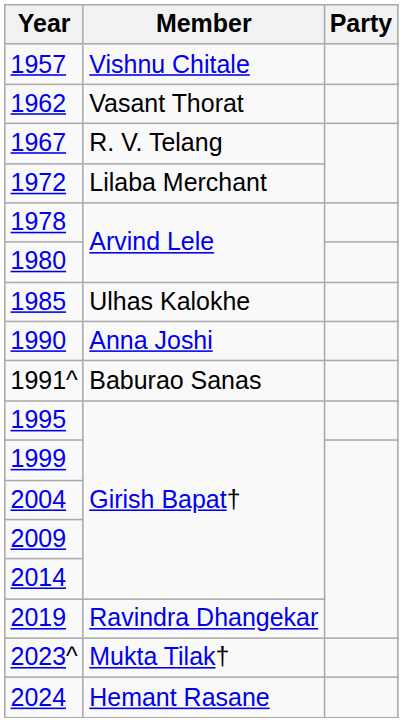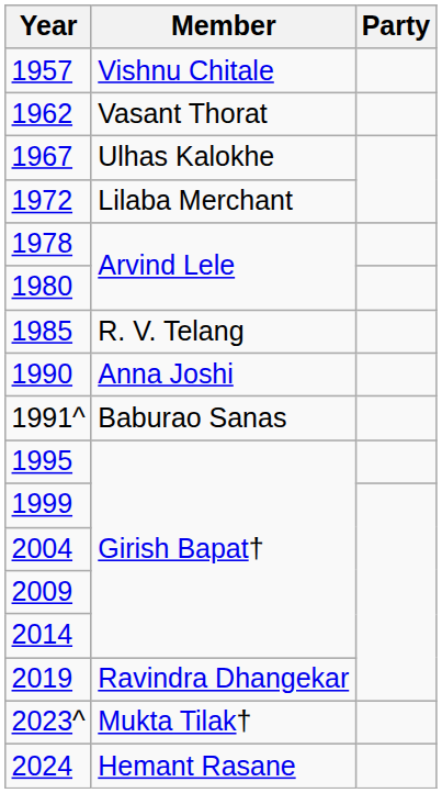1967 | Member: R. V. Telang -> Ulhas Kalokhe
1985 | Member: Ulhas Kalokhe -> R. V. Telang
